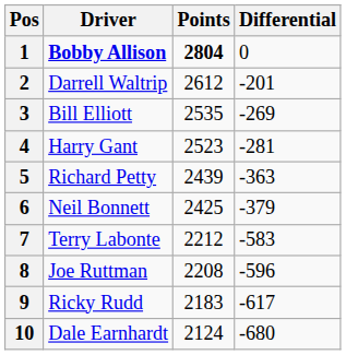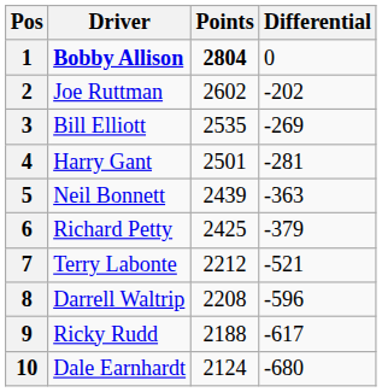2 | Driver: Darrell Waltrip -> Joe Ruttman
2 | Points: 2612 -> 2602
2 | Differential: -201 -> -202
4 | Points: 2523 -> 2501
5 | Driver: Richard Petty -> Neil Bonnett
6 | Driver: Neil Bonnett -> Richard Petty
7 | Differential: -583 -> -521
8 | Driver: Joe Ruttman -> Darrell Waltrip
9 | Points: 2183 -> 2188
